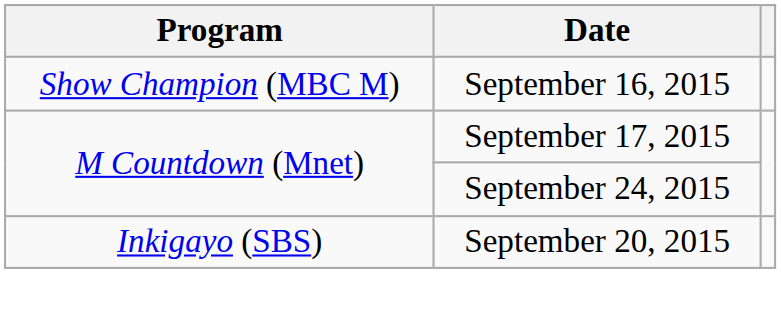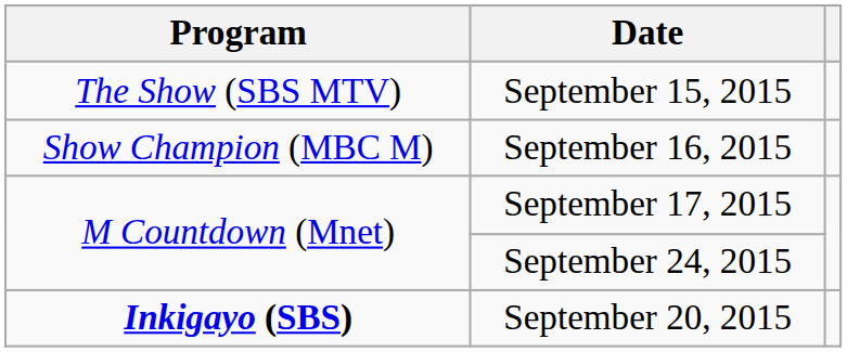+ row: The Show (SBS MTV) | September 15, 2015
September 20, 2015 | Program: normal -> bold
